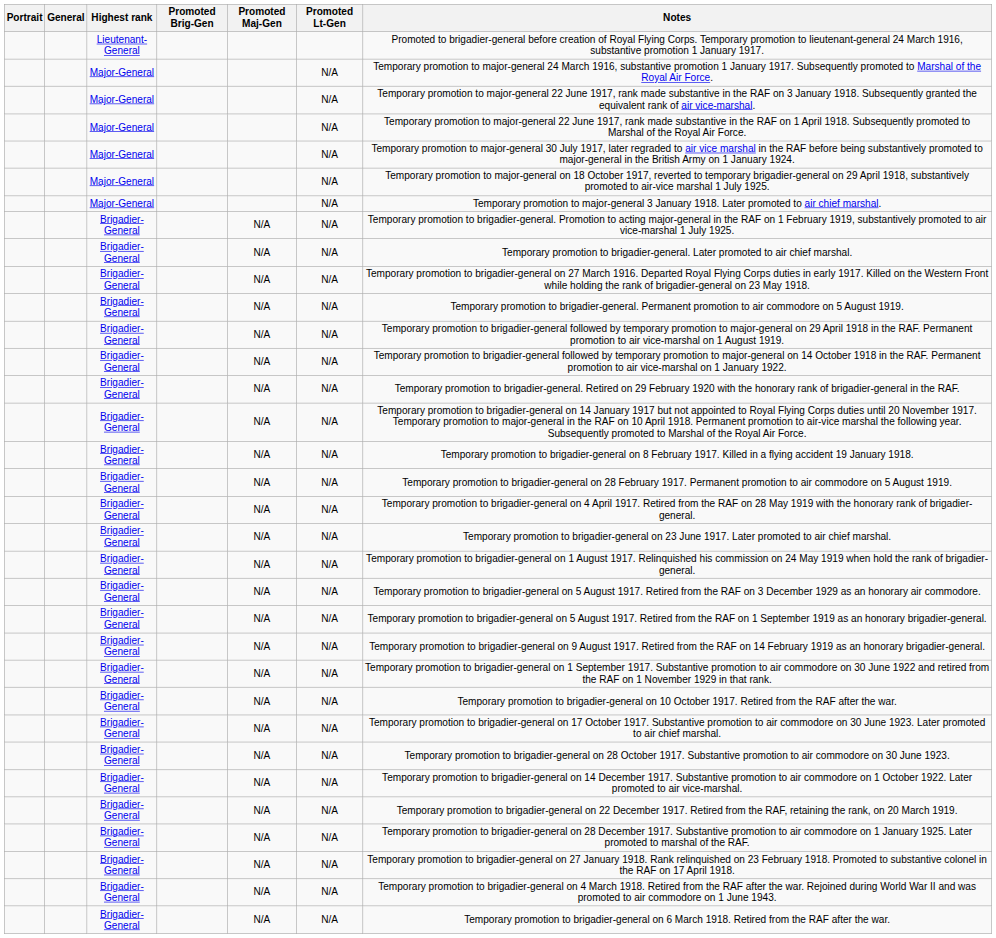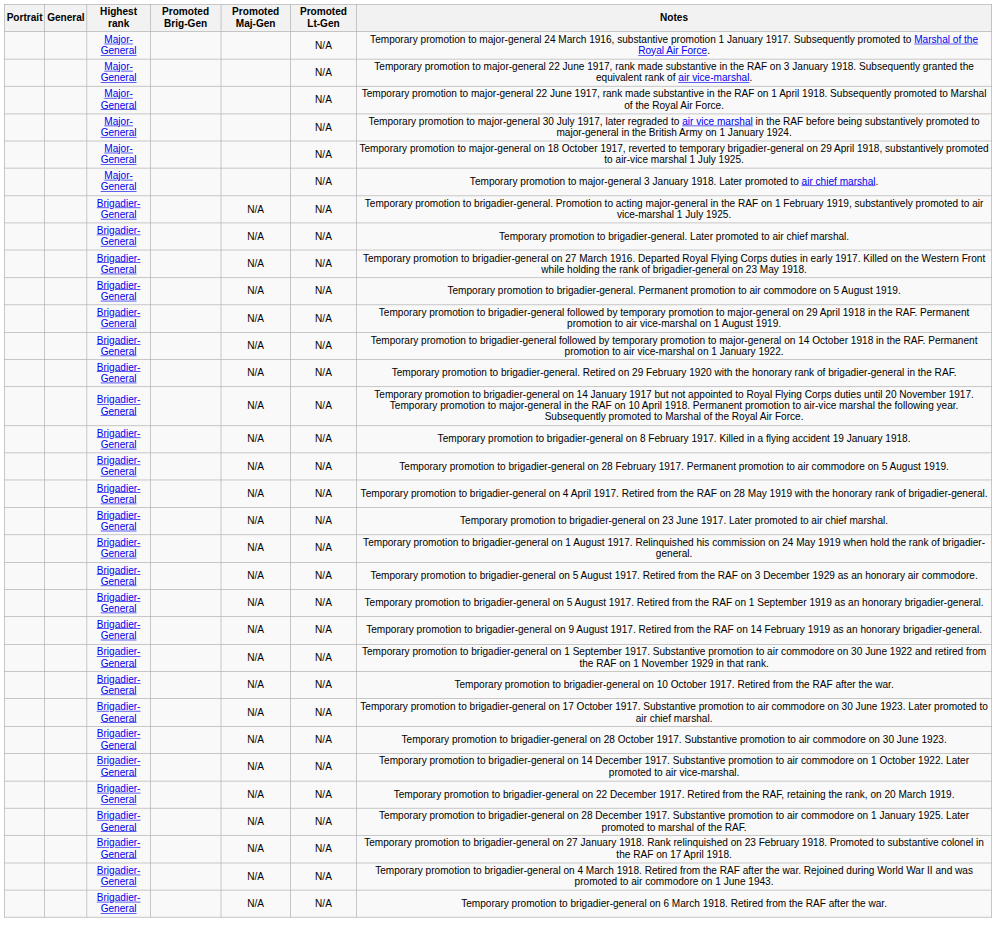- row: Lieutenant-General | Promoted to brigadier-general before creation of Royal Flying Corps. Temporary promotion to lieutenant-general 24 March 1916, substantive promotion 1 January 1917.
